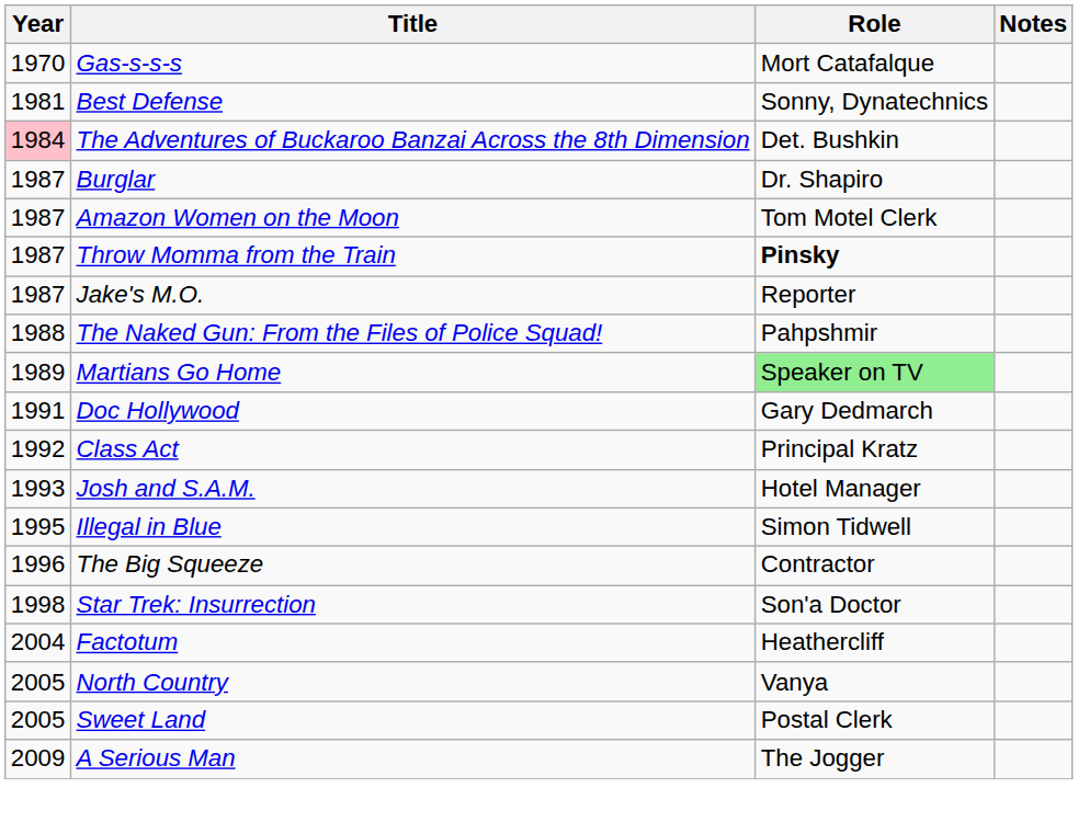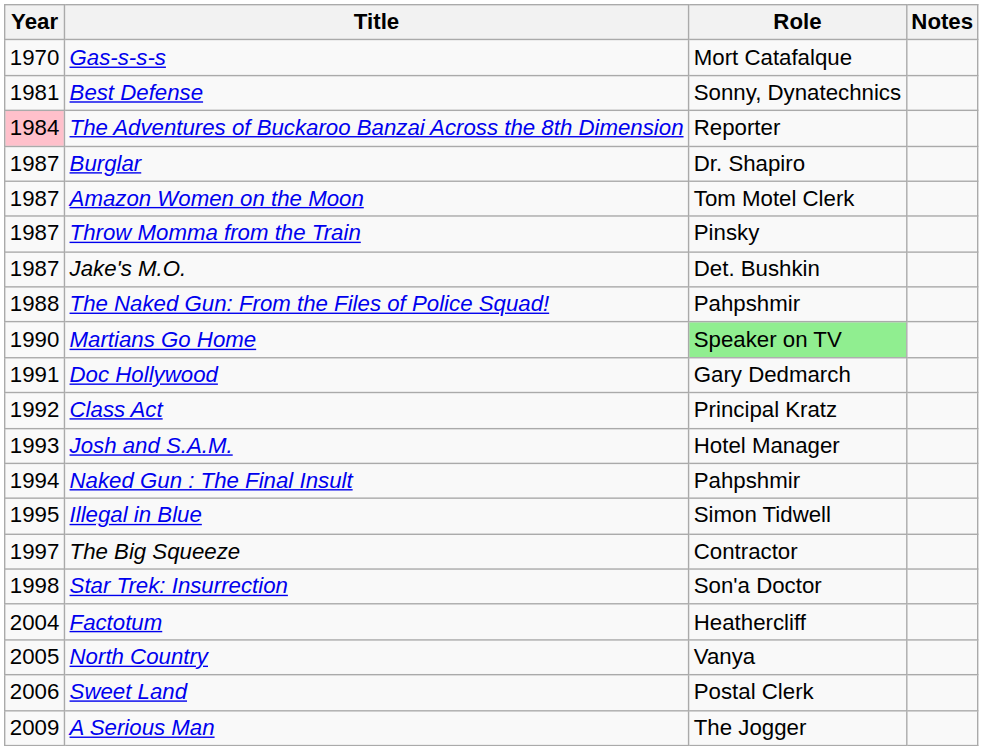The Adventures of Buckaroo Banzai Across the 8th Dimension | Role: Det. Bushkin -> Reporter
Throw Momma from the Train | Role: bold -> normal
Jake's M.O. | Role: Reporter -> Det. Bushkin
Martians Go Home | Year: 1989 -> 1990
+ row: 1994 | Naked Gun : The Final Insult | Pahpshmir
The Big Squeeze | Year: 1996 -> 1997
Sweet Land | Year: 2005 -> 2006
